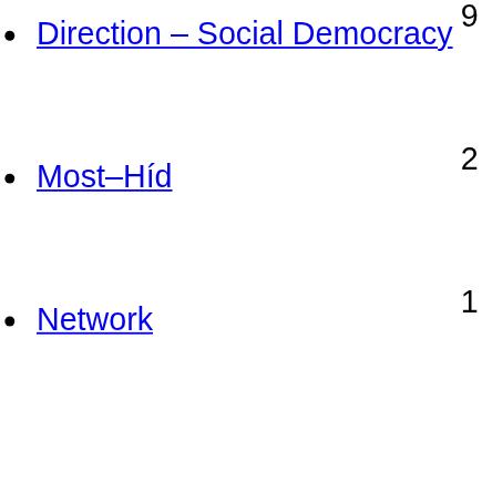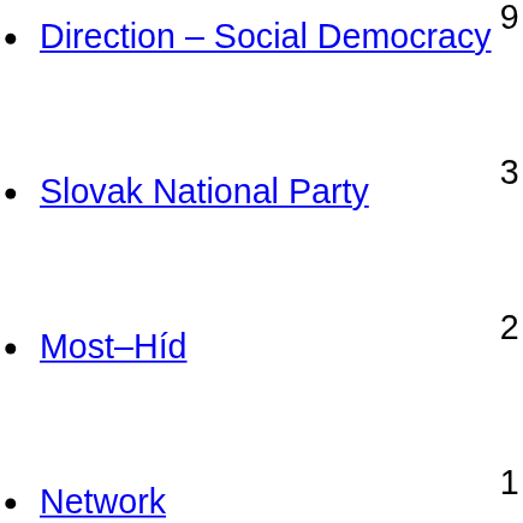+ row: Slovak National Party | 3
